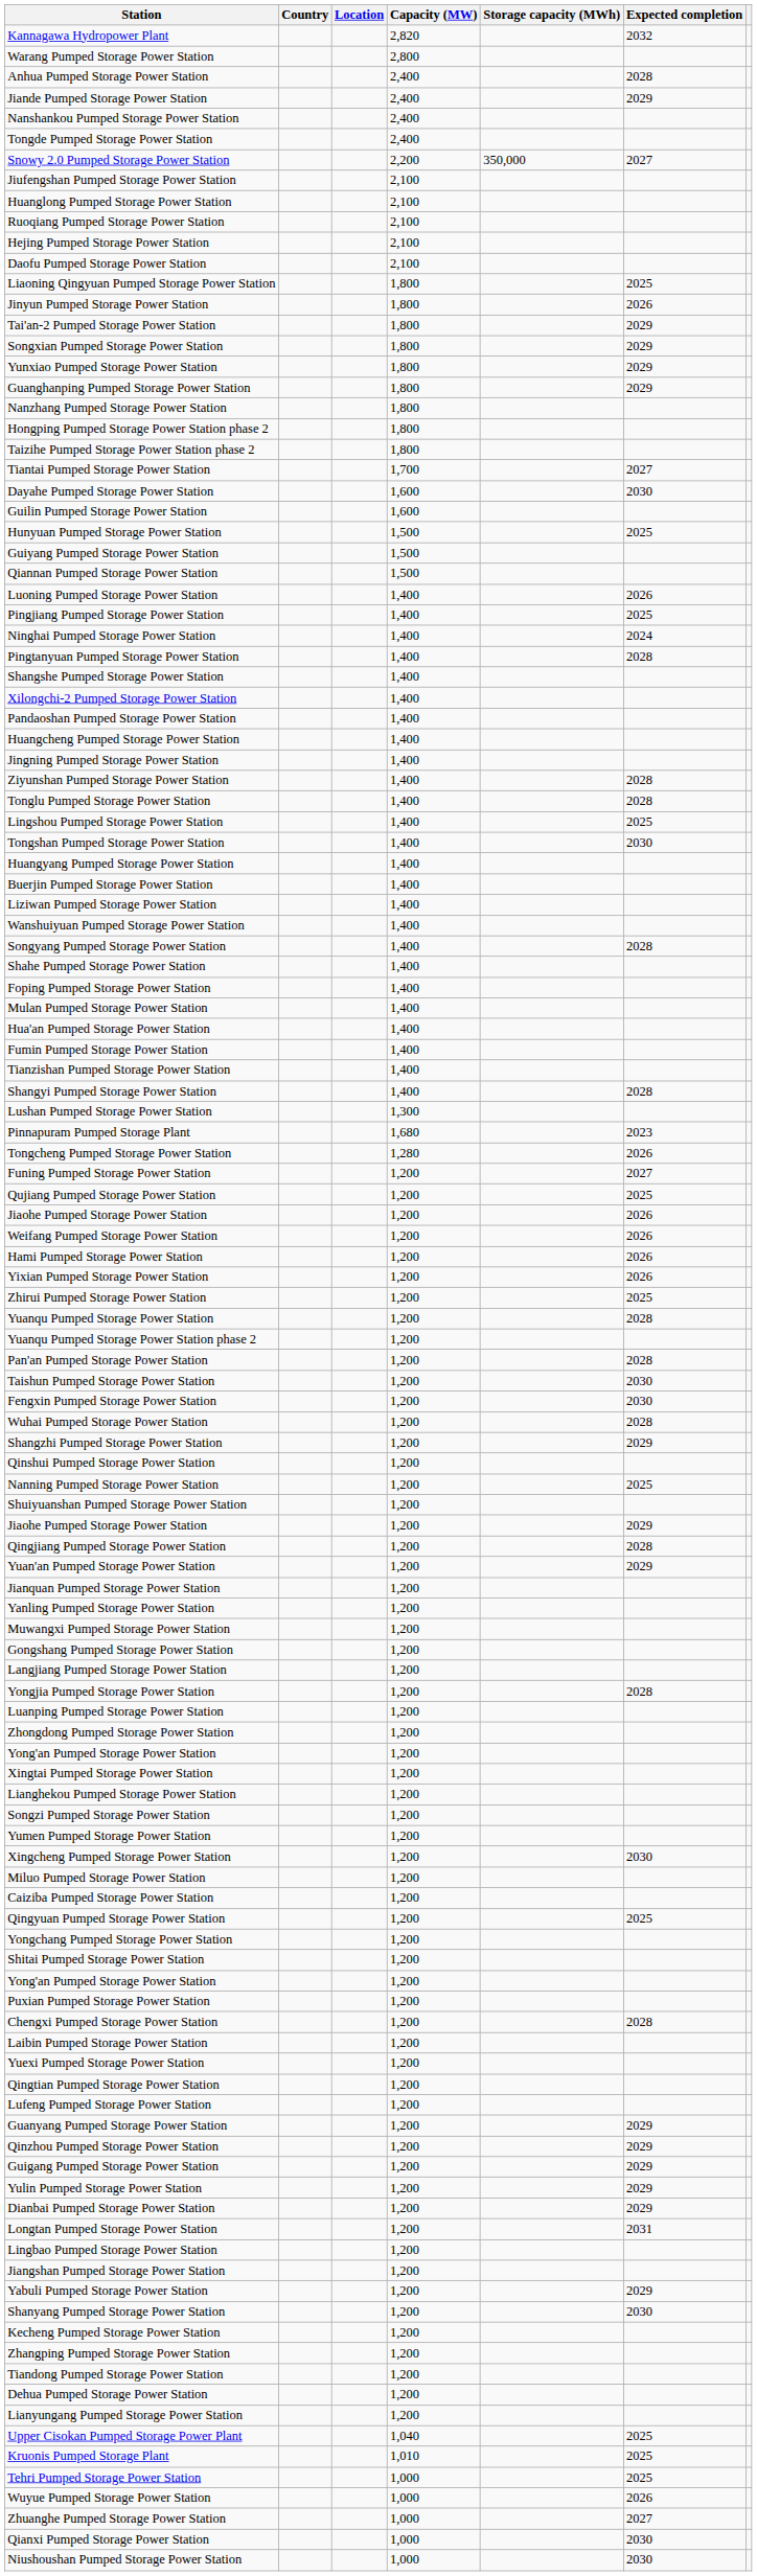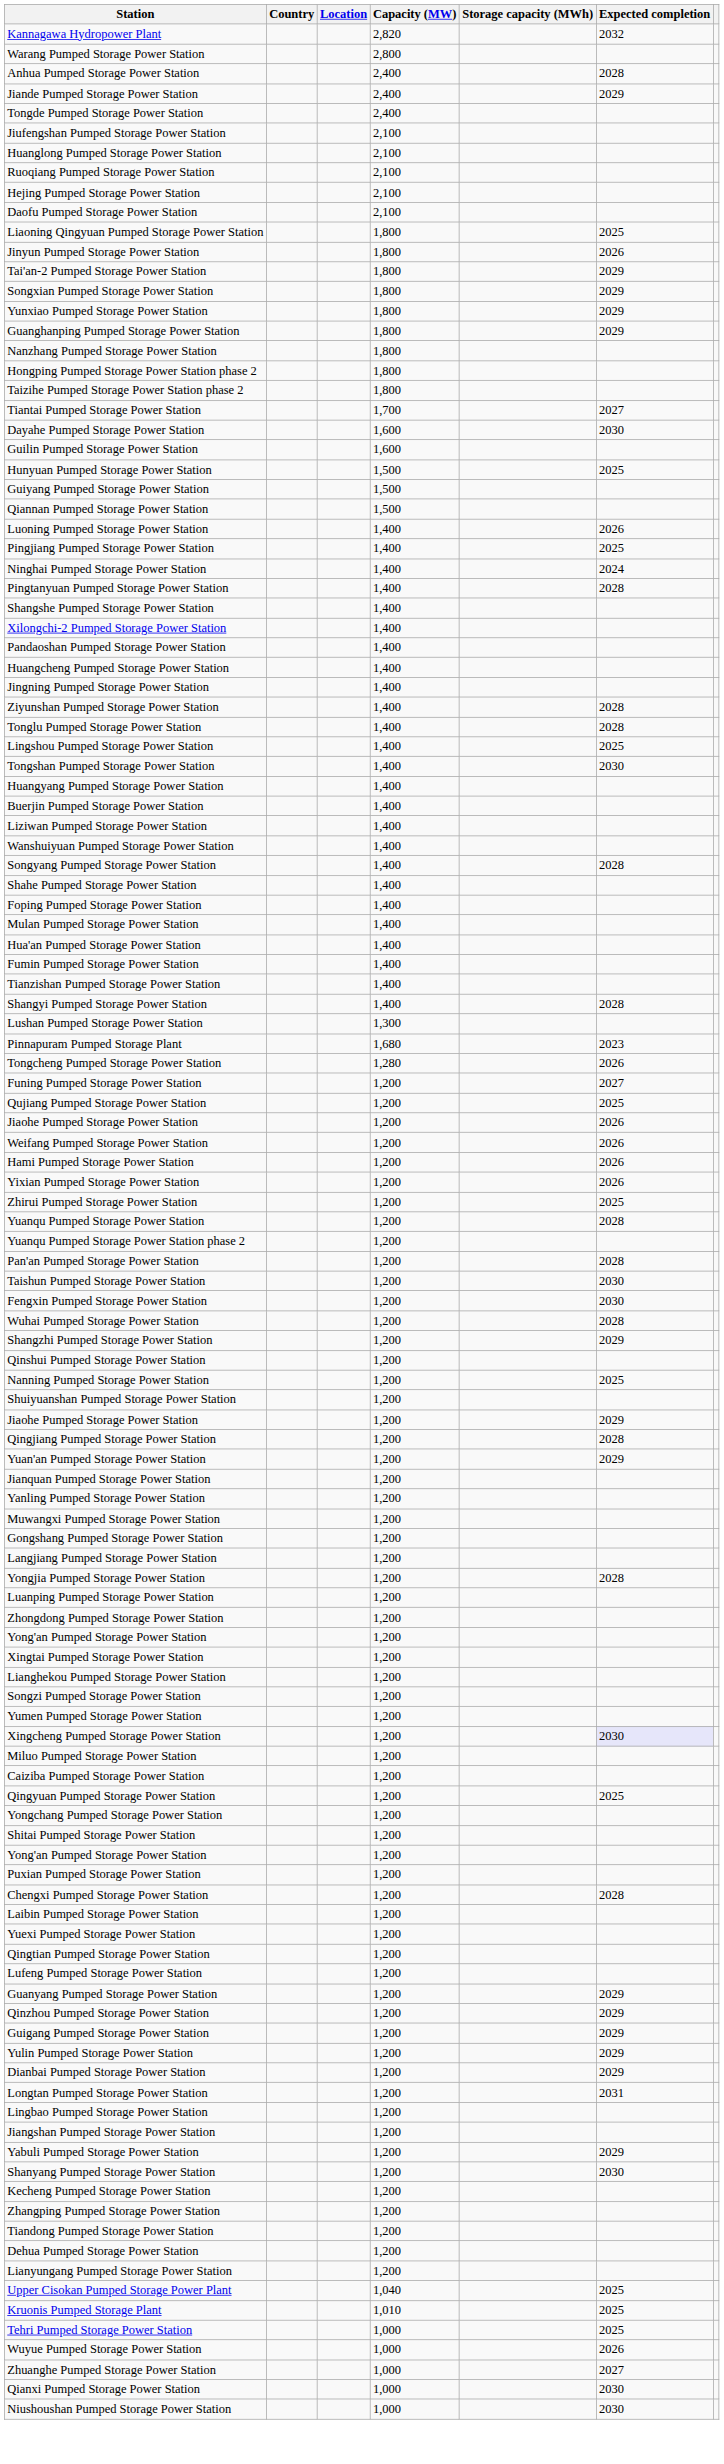- row: Nanshankou Pumped Storage Power Station | 2,400
- row: Snowy 2.0 Pumped Storage Power Station | 2,200 | 350,000 | 2027
Xingcheng Pumped Storage Power Station | Expected completion: no background -> lavender background
